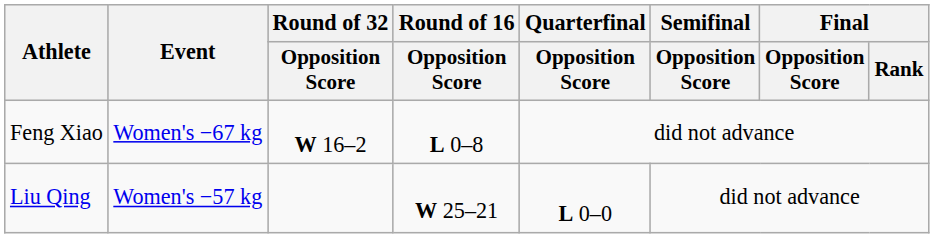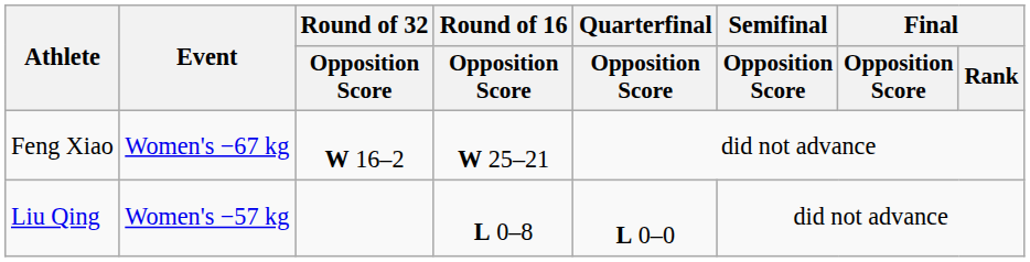Feng Xiao | Round of 16 / Opposition Score: L 0–8 -> W 25–21
Liu Qing | Round of 16 / Opposition Score: W 25–21 -> L 0–8
